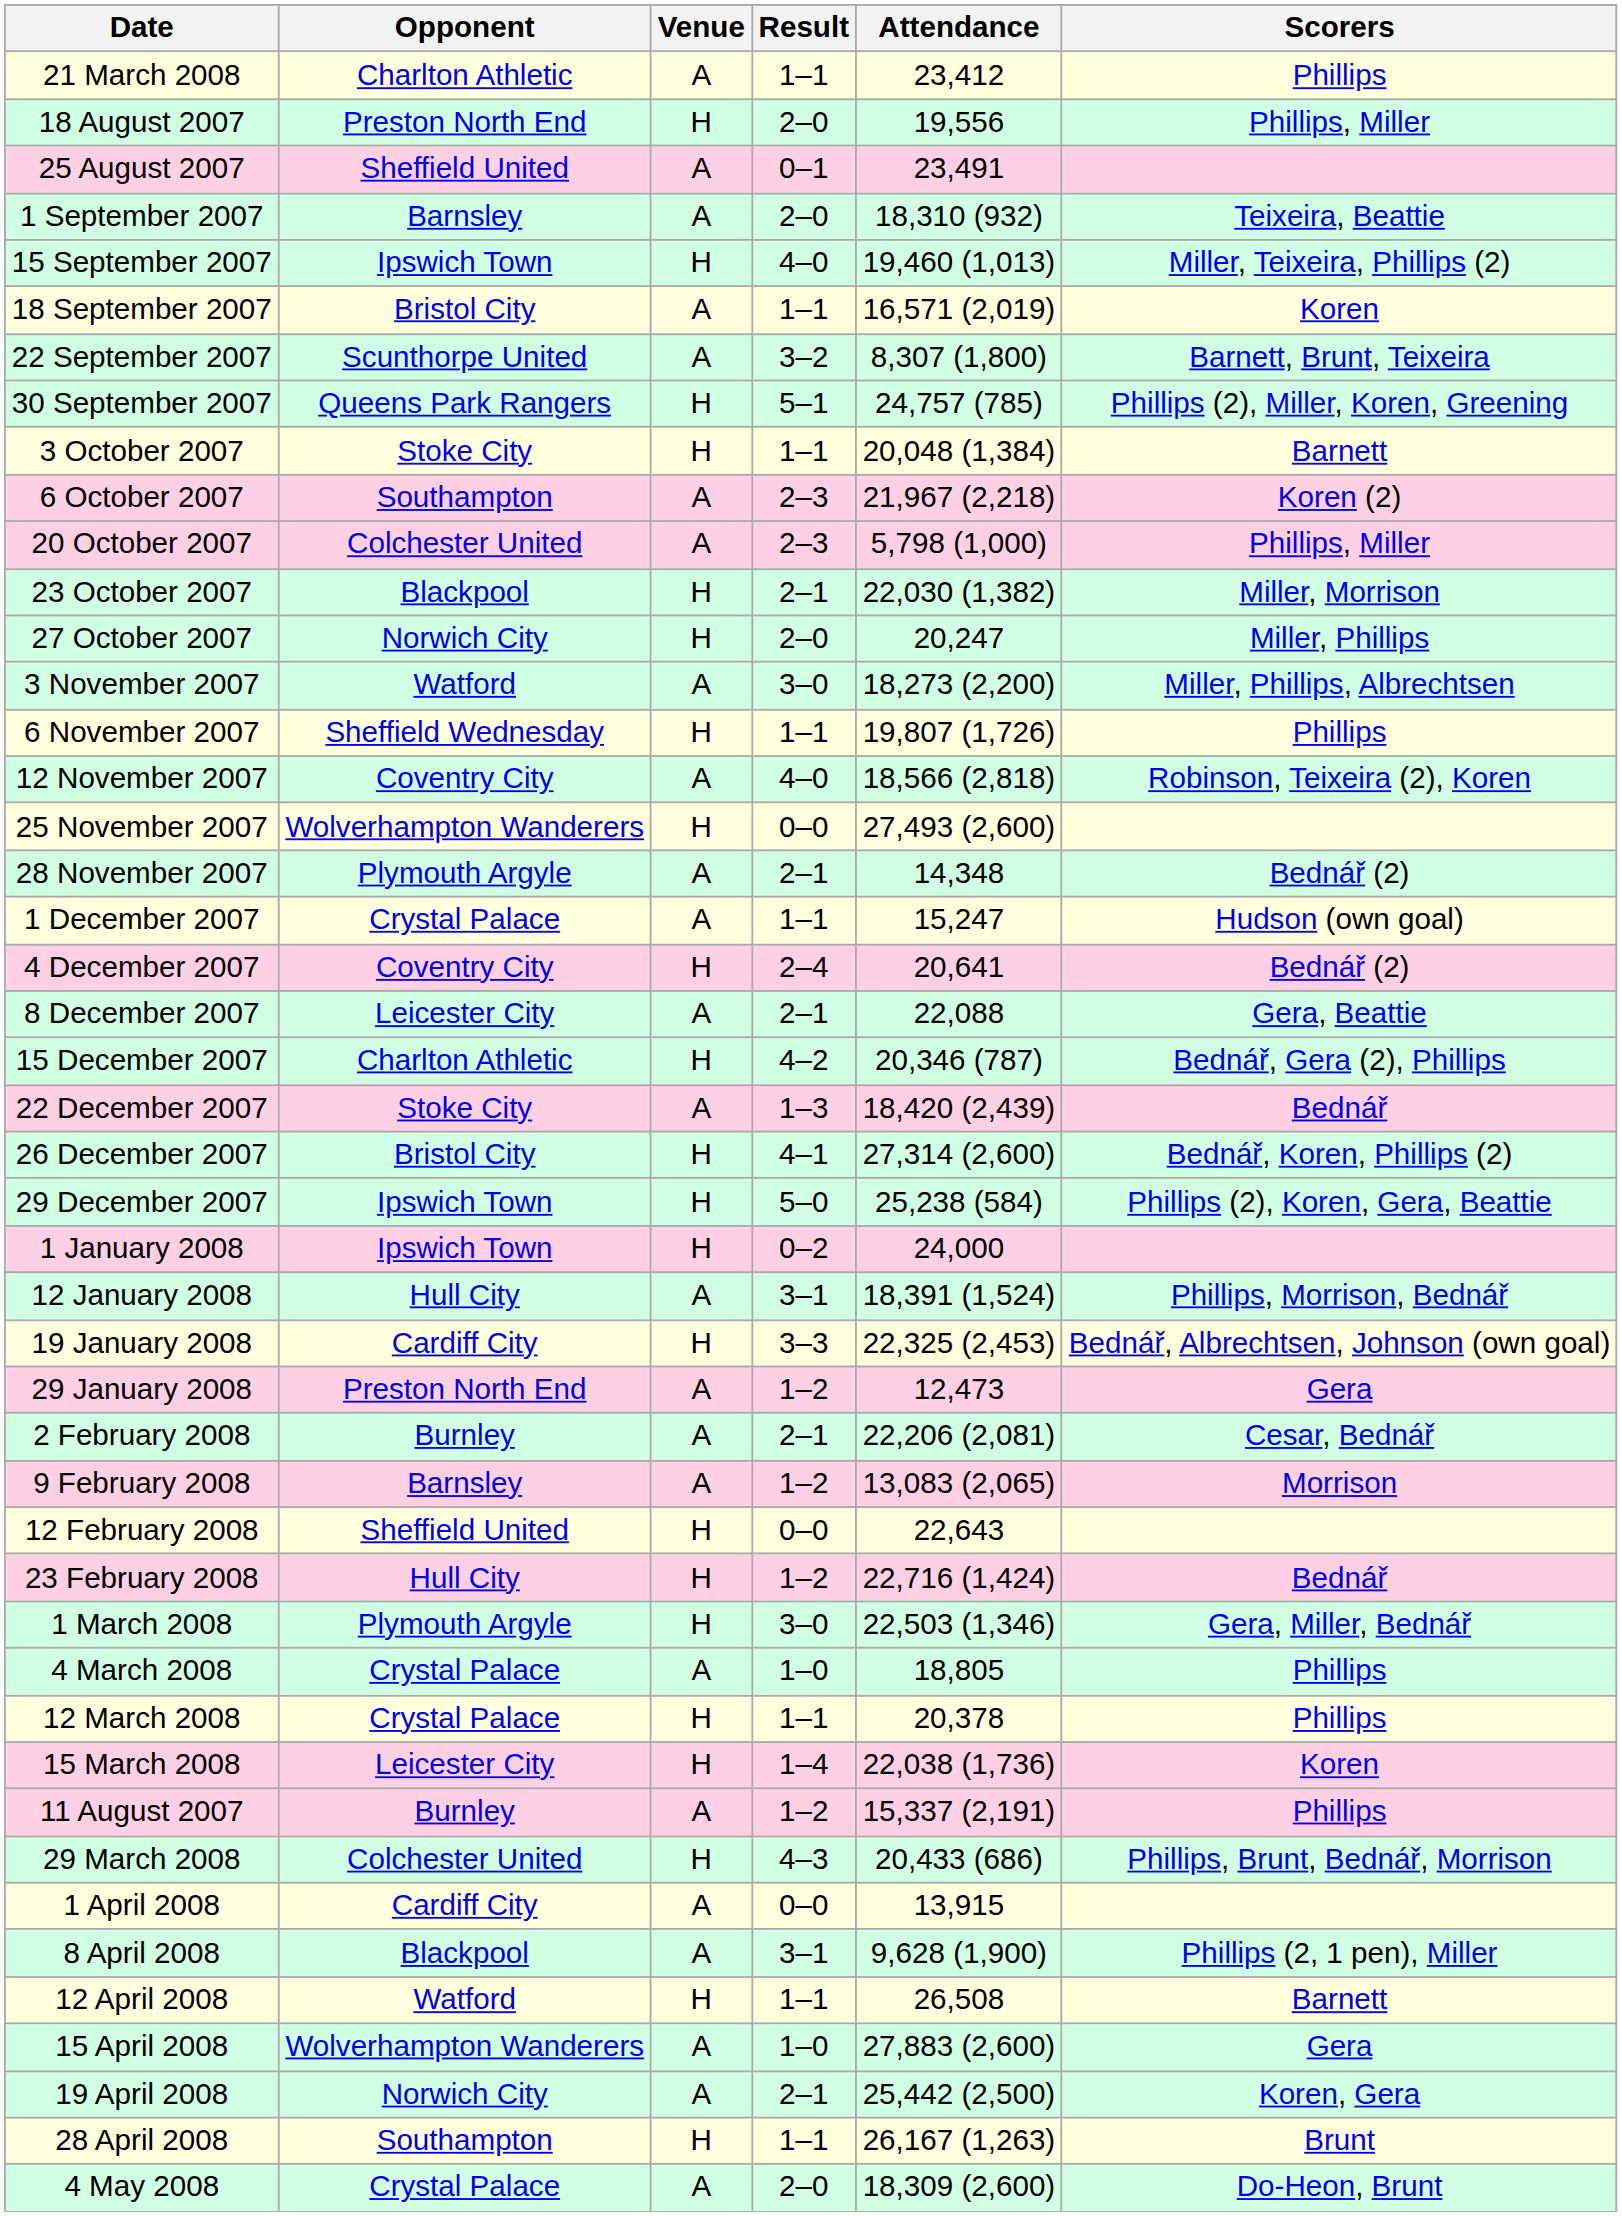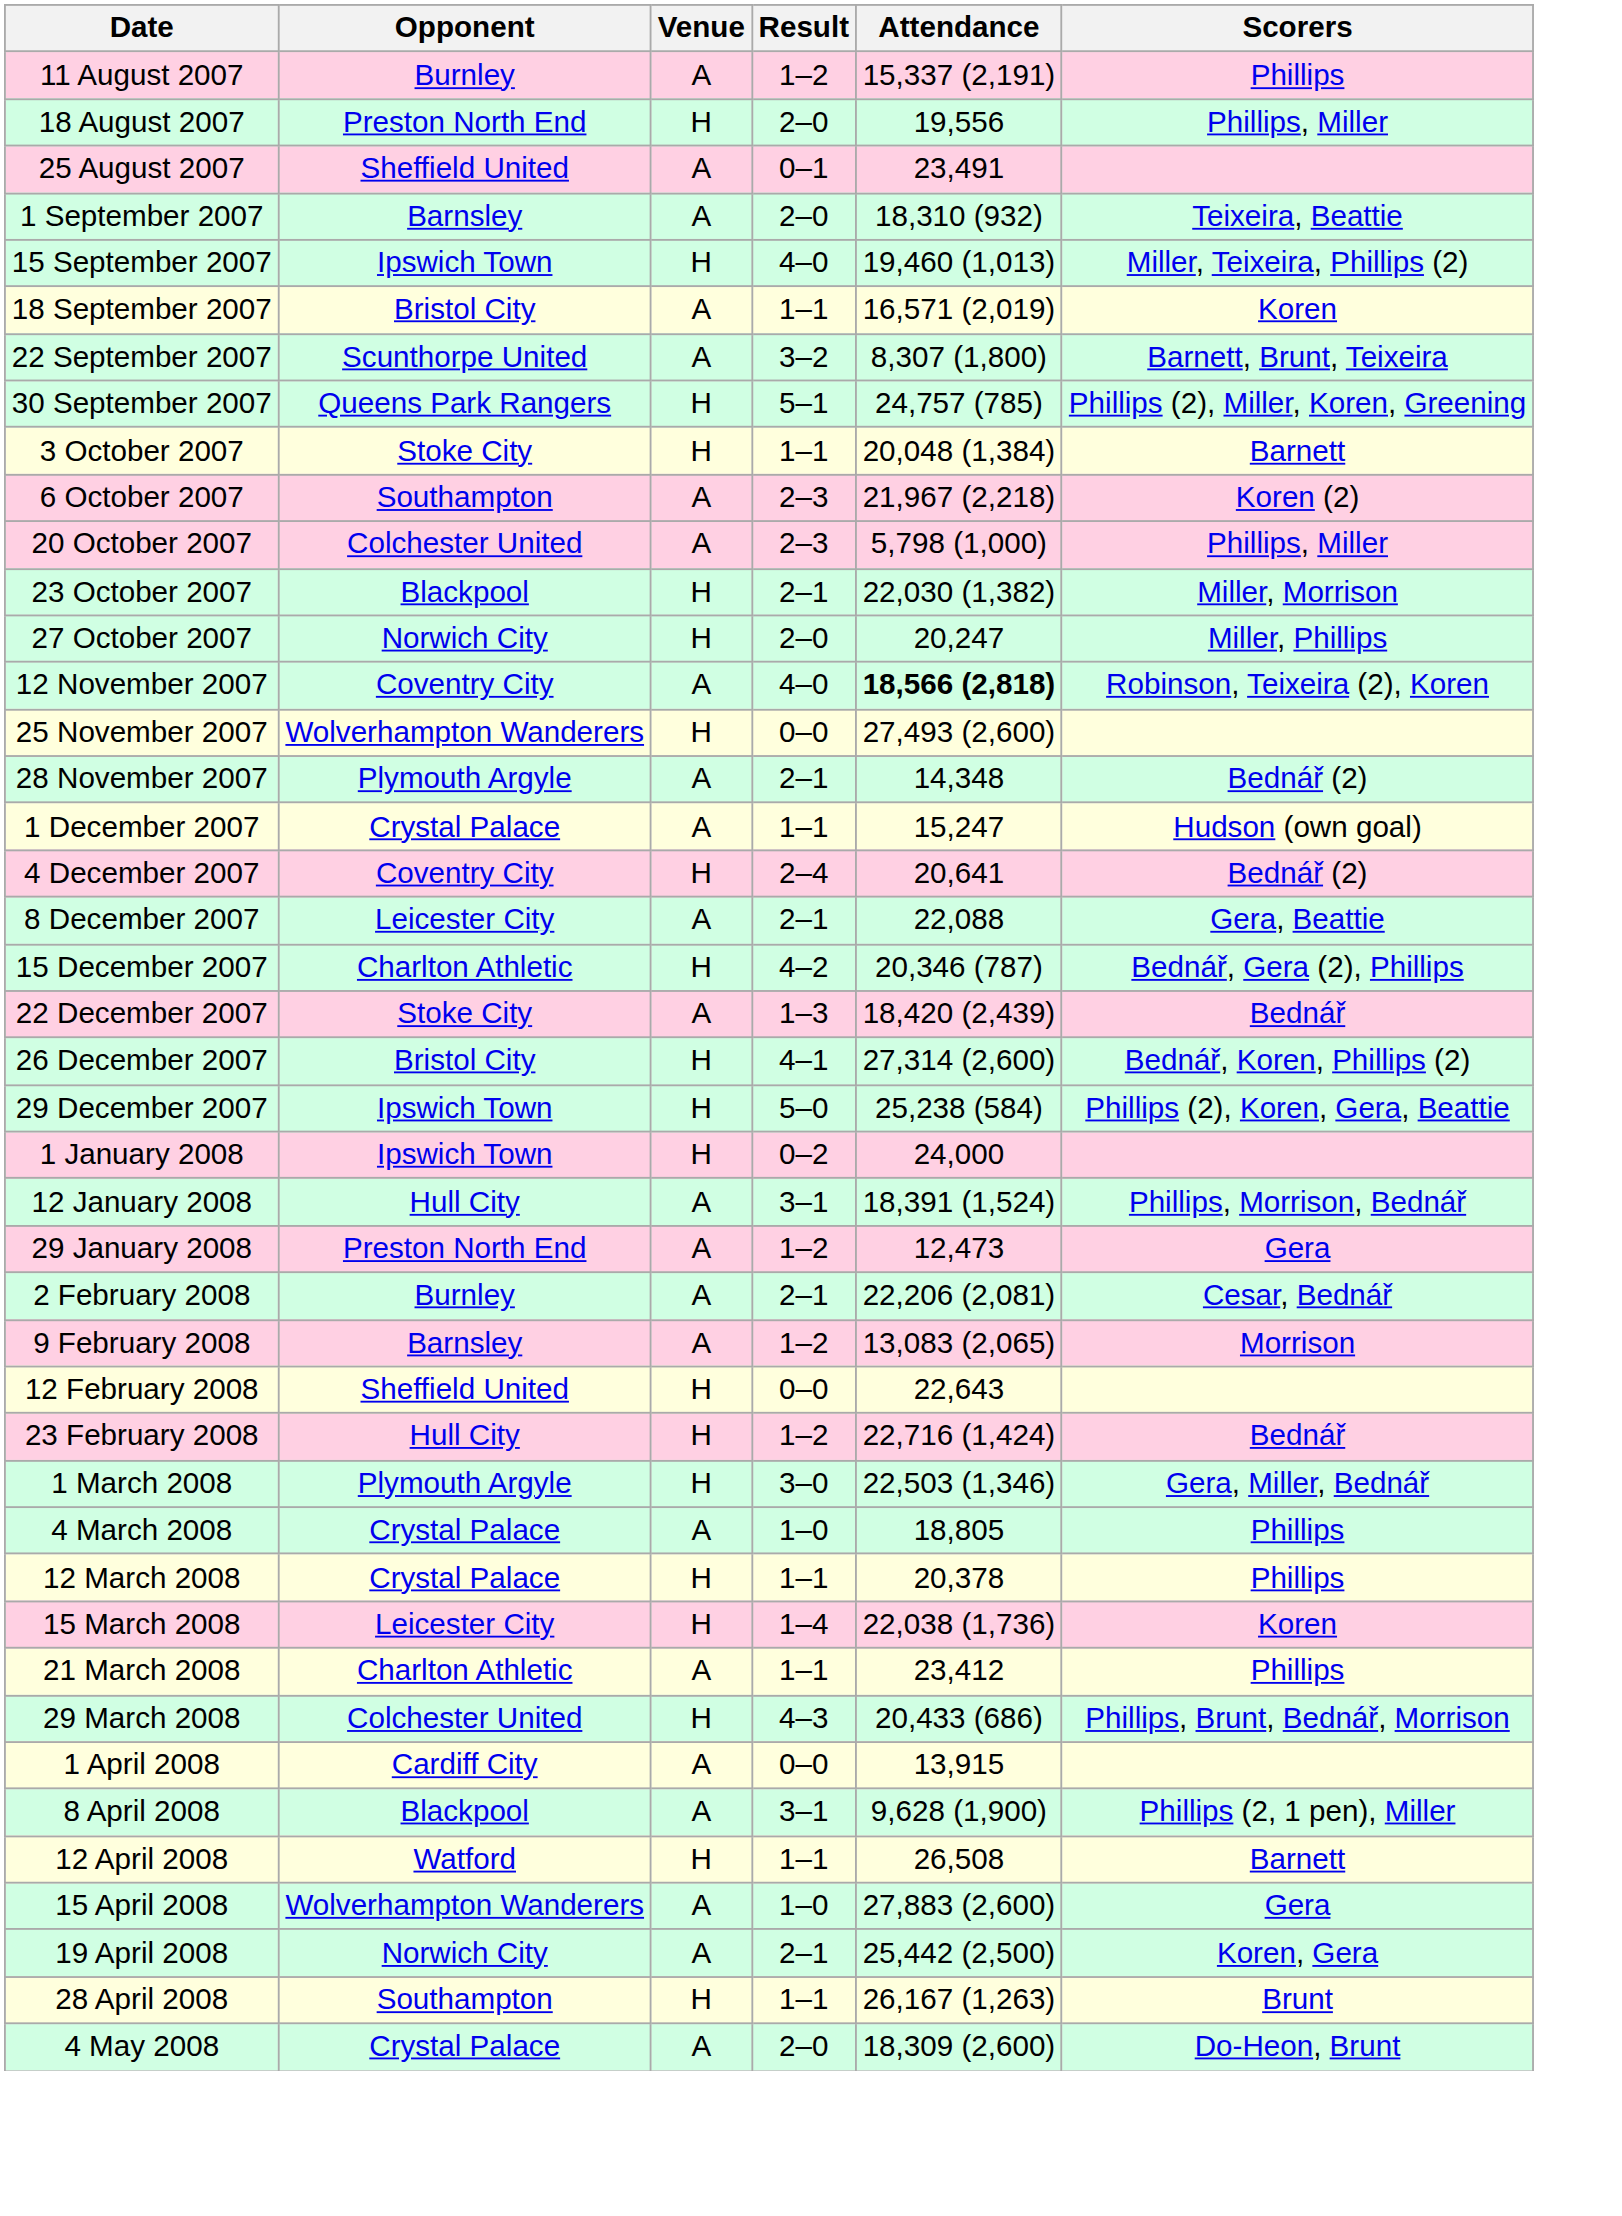rows swapped: 11 August 2007 <-> 21 March 2008
- row: 3 November 2007 | Watford | A | 3–0 | 18,273 (2,200) | Miller, Phillips, Albrechtsen
- row: 6 November 2007 | Sheffield Wednesday | H | 1–1 | 19,807 (1,726) | Phillips
12 November 2007 | Attendance: normal -> bold
- row: 19 January 2008 | Cardiff City | H | 3–3 | 22,325 (2,453) | Bednář, Albrechtsen, Johnson (own goal)
